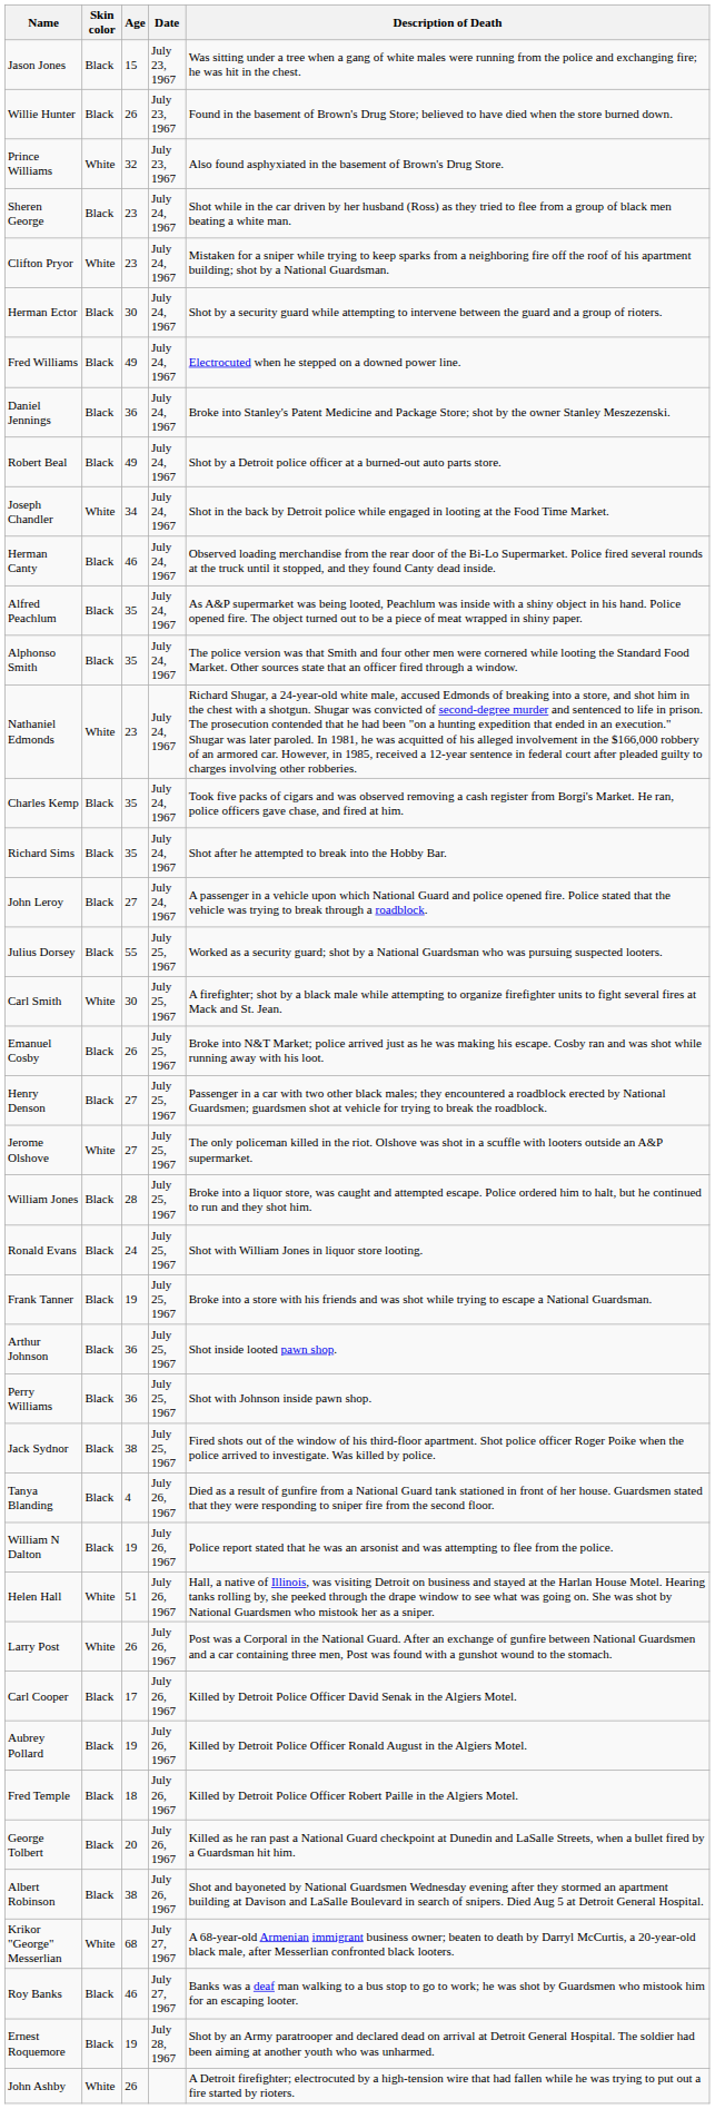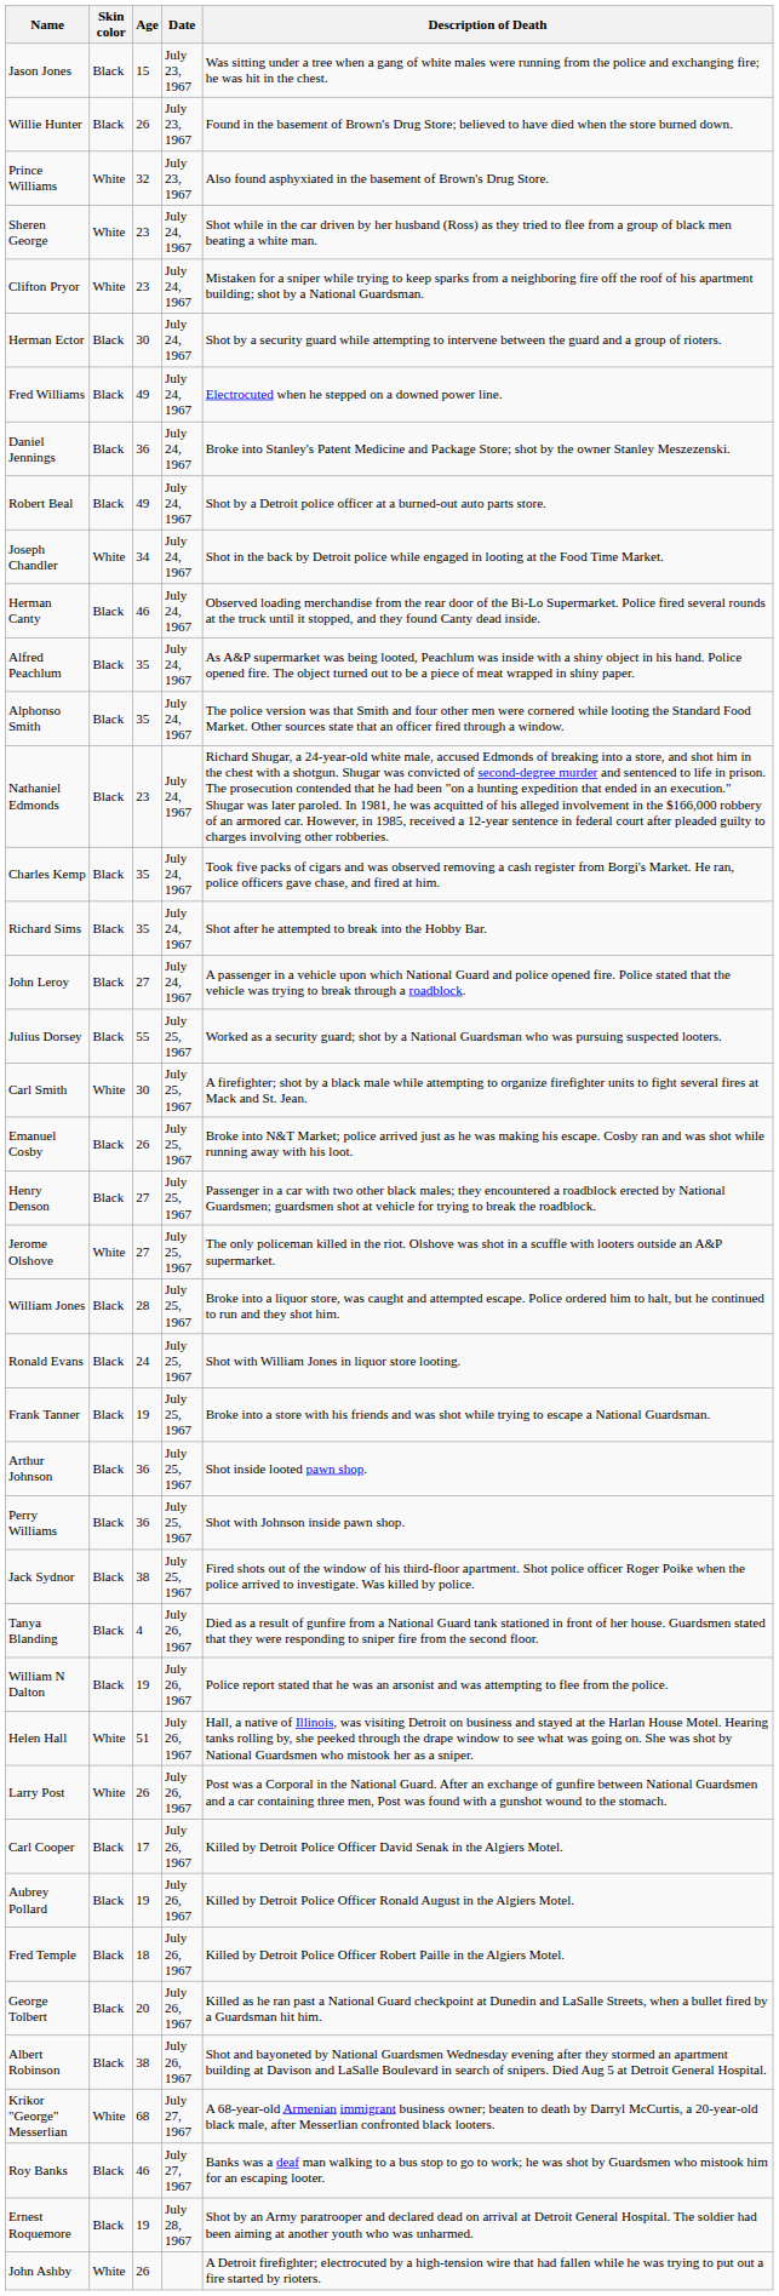Sheren George | Skin color: Black -> White
Nathaniel Edmonds | Skin color: White -> Black
